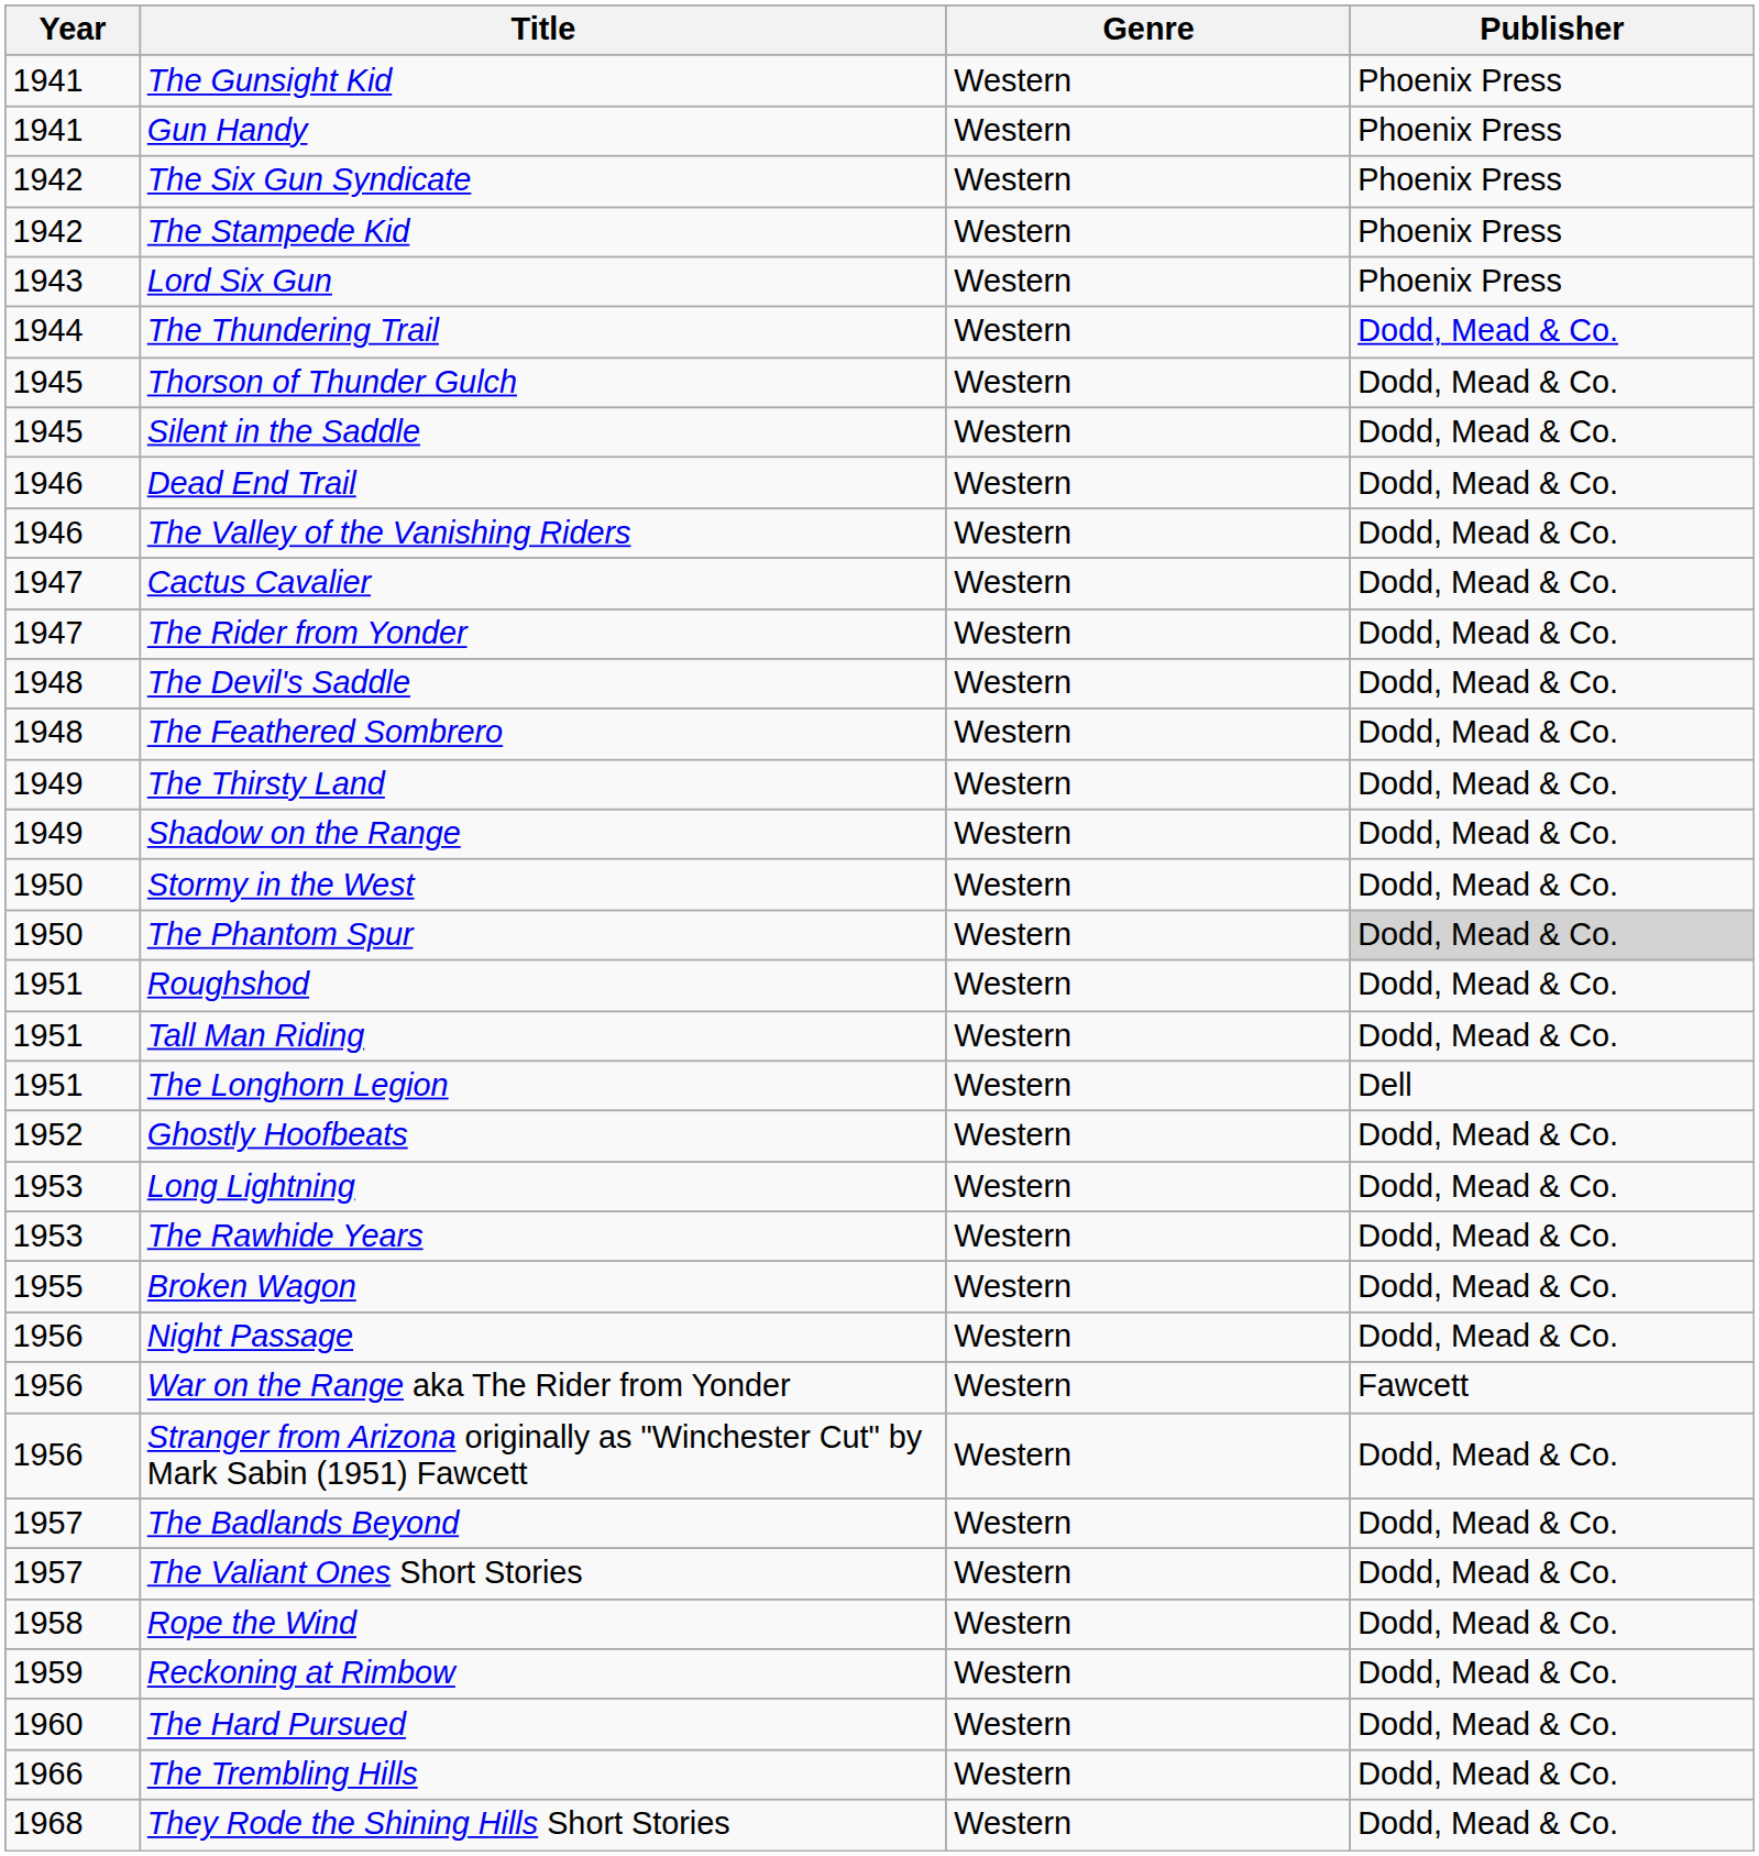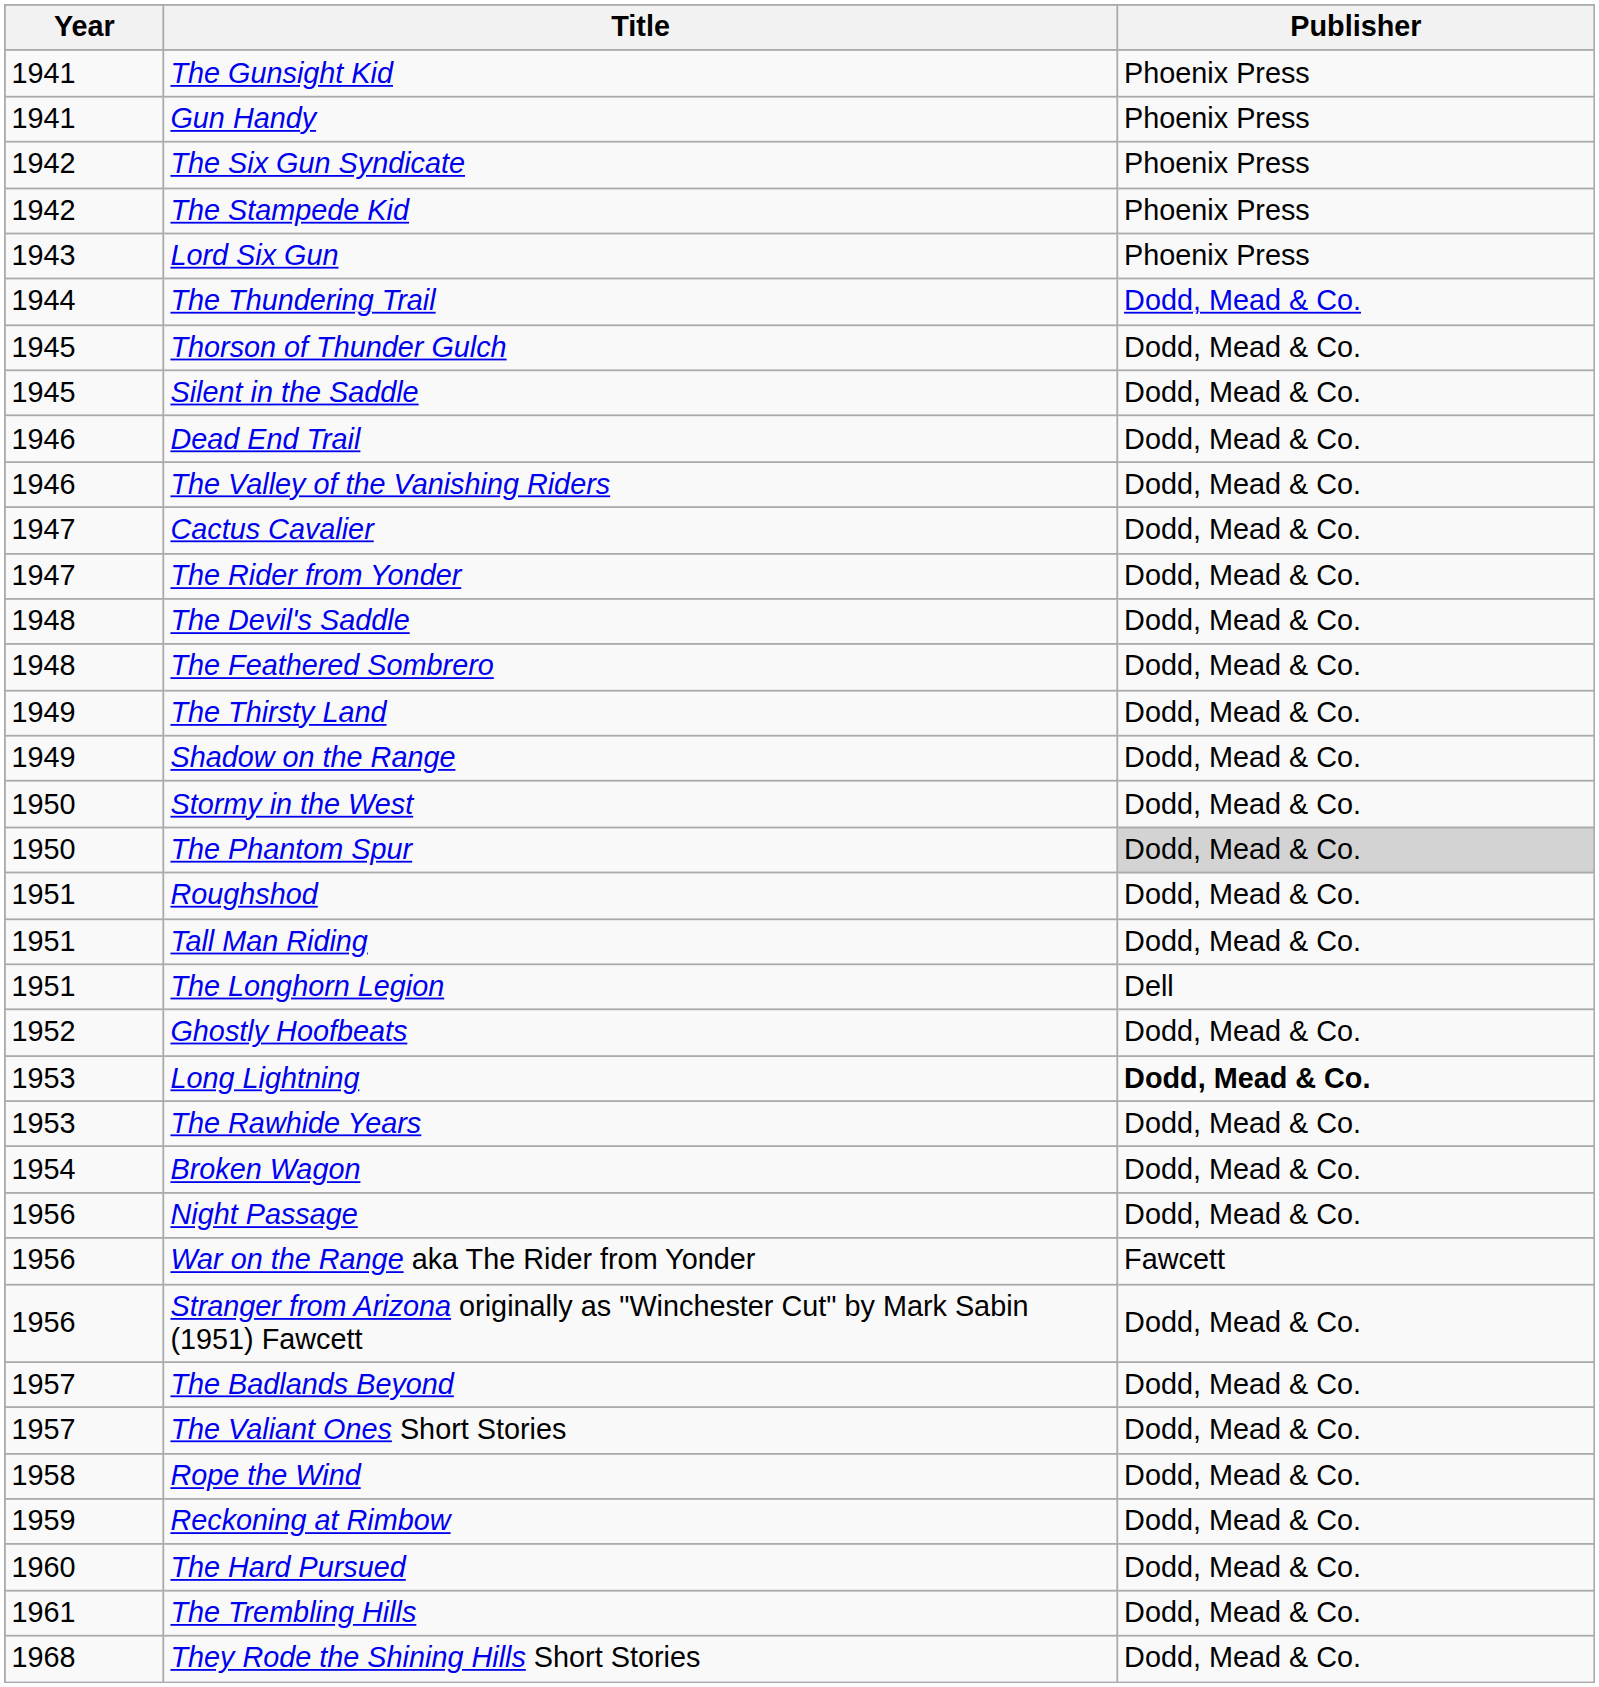- column: Genre | Western | Western | Western | Western | Western | Western | Western | Western | Western | Western | Western | Western | Western | Western | Western | Western | Western | Western | Western | Western | Western | Western | Western | Western | Western | Western | Western | Western | Western | Western | Western | Western | Western | Western | Western
Long Lightning | Publisher: normal -> bold
Broken Wagon | Year: 1955 -> 1954
The Trembling Hills | Year: 1966 -> 1961
